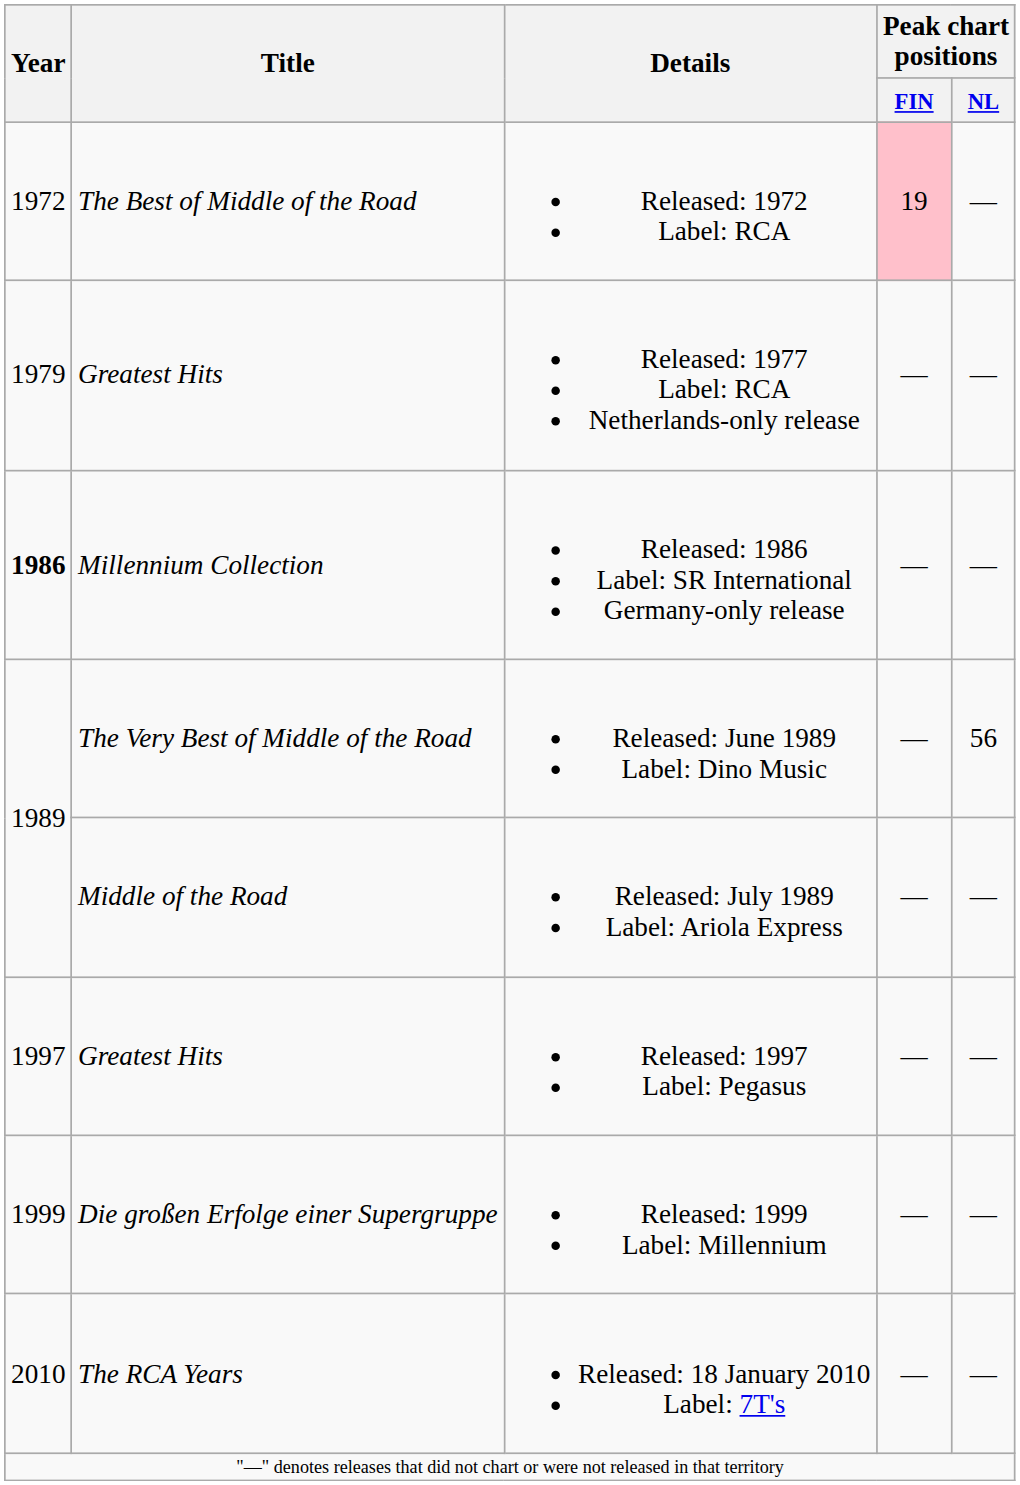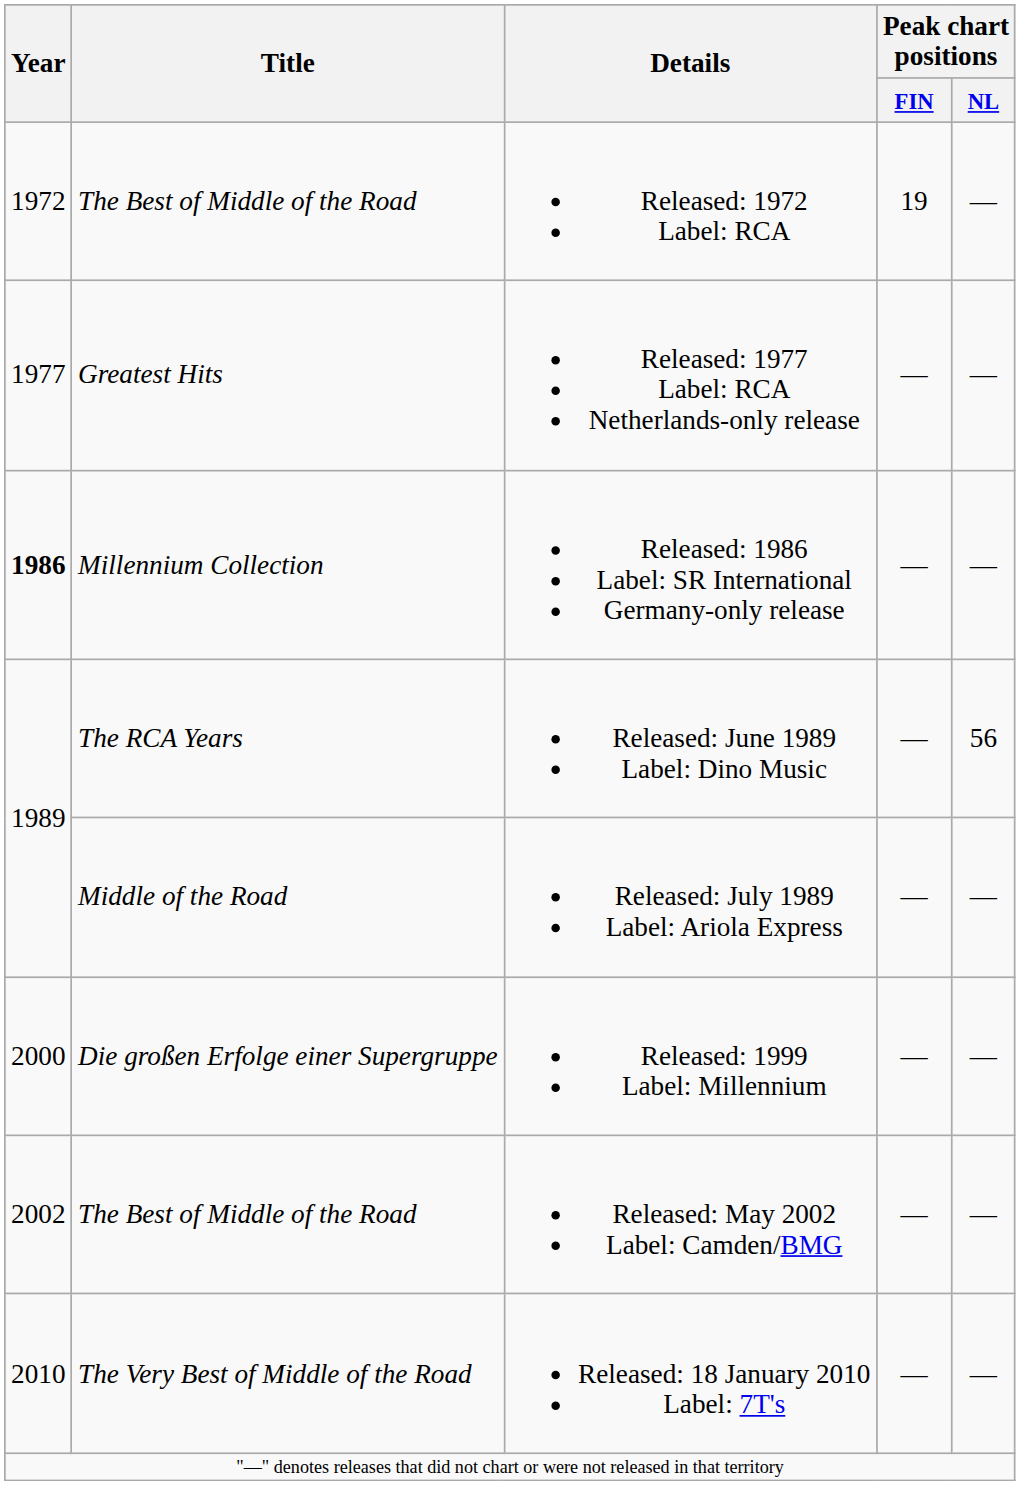Released: 1972 Label: RCA | Peak chart positions / FIN: pink background -> no background
Released: 1977 Label: RCA Netherlands-only release | Year: 1979 -> 1977
Released: June 1989 Label: Dino Music | Title: The Very Best of Middle of the Road -> The RCA Years
- row: 1997 | Greatest Hits | Released: 1997 Label: Pegasus | — | —
Released: 1999 Label: Millennium | Year: 1999 -> 2000
+ row: 2002 | The Best of Middle of the Road | Released: May 2002 Label: Camden/BMG | — | —
Released: 18 January 2010 Label: 7T's | Title: The RCA Years -> The Very Best of Middle of the Road
